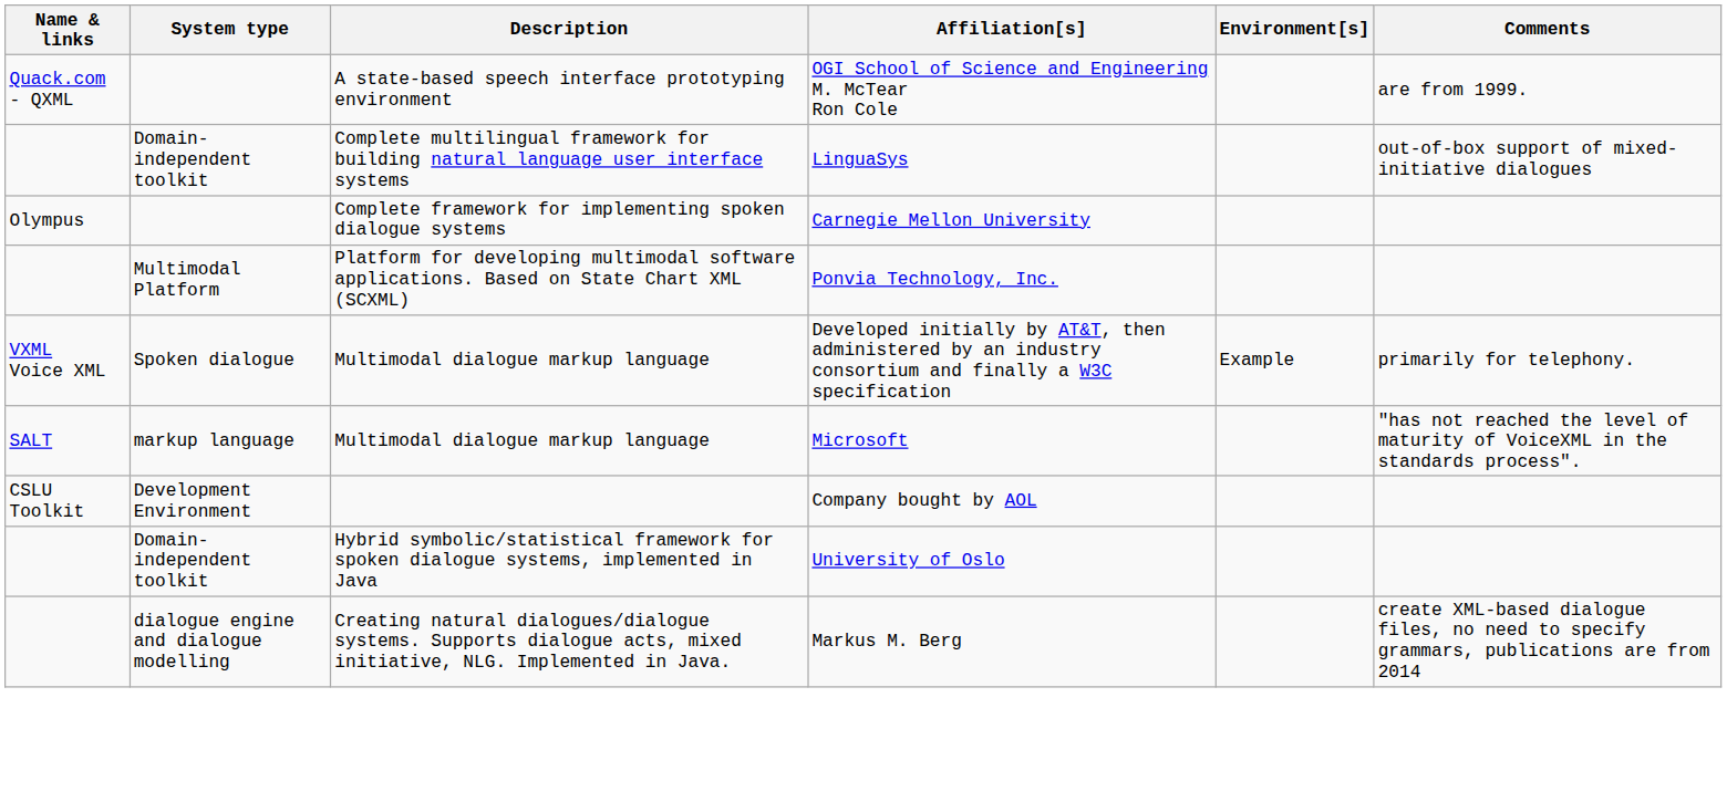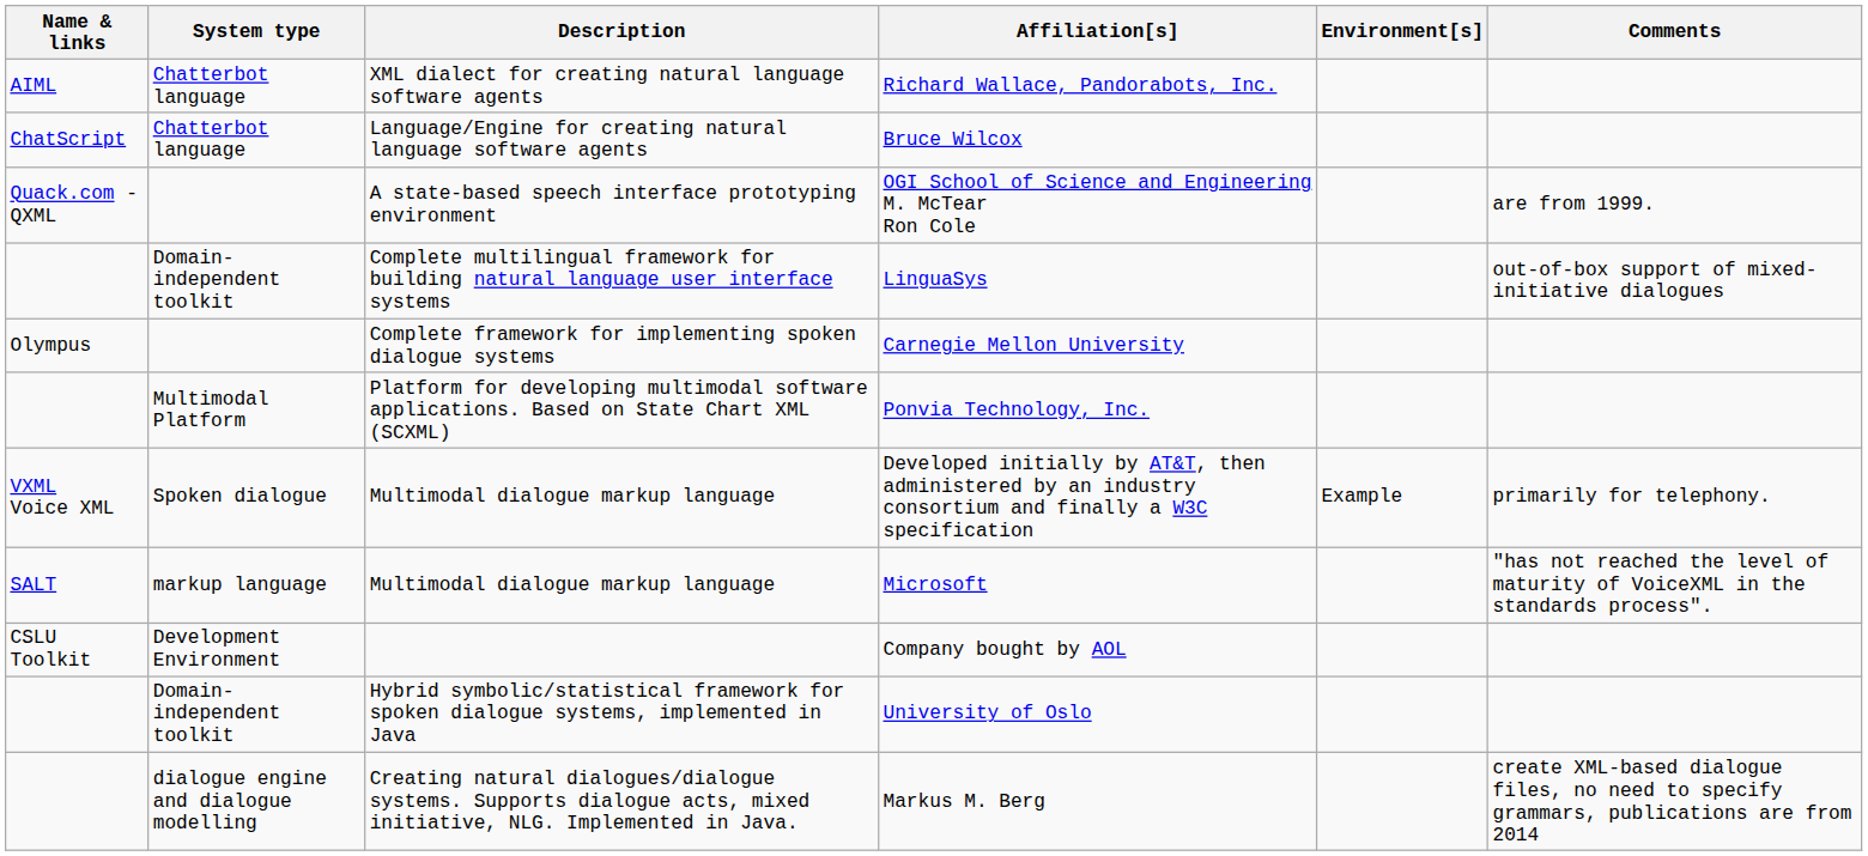+ row: AIML | Chatterbot language | XML dialect for creating natural language software agents | Richard Wallace, Pandorabots, Inc.
+ row: ChatScript | Chatterbot language | Language/Engine for creating natural language software agents | Bruce Wilcox
